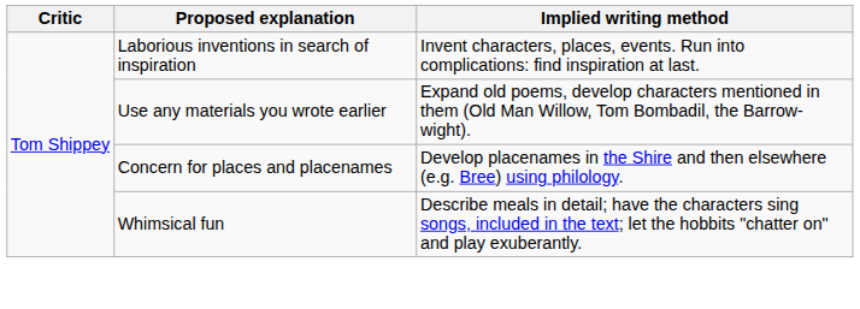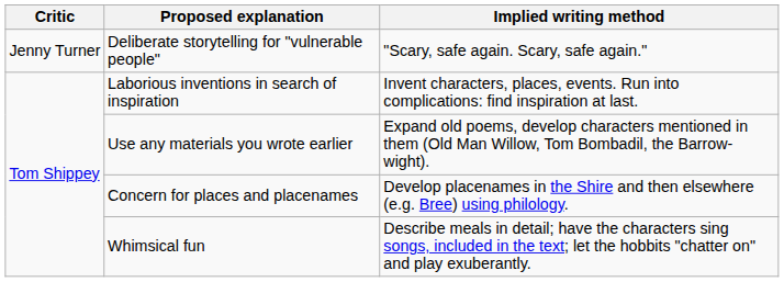+ row: Jenny Turner | Deliberate storytelling for "vulnerable people" | "Scary, safe again. Scary, safe again."
